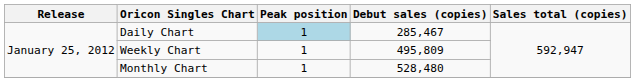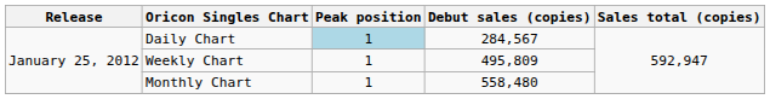Daily Chart | Debut sales (copies): 285,467 -> 284,567
Monthly Chart | Debut sales (copies): 528,480 -> 558,480
